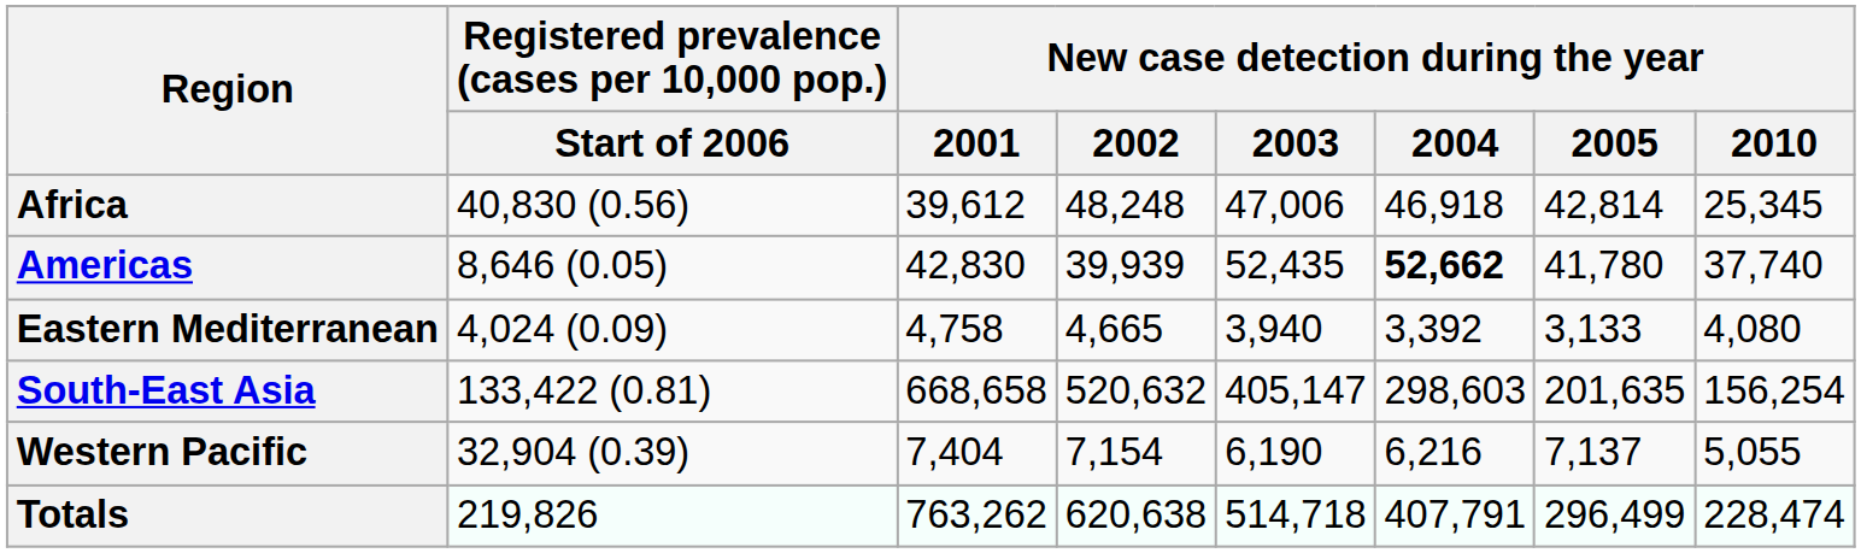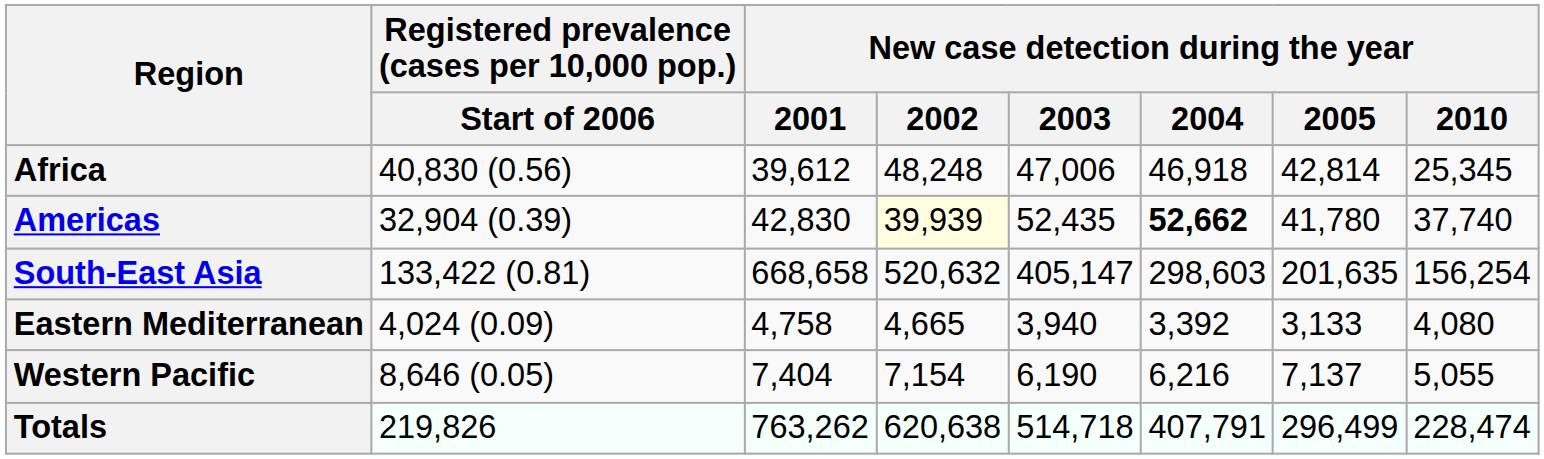Americas | column 2: 8,646 (0.05) -> 32,904 (0.39)
Americas | New case detection during the year / 2002: no background -> lightyellow background
rows swapped: South-East Asia <-> Eastern Mediterranean
Western Pacific | column 2: 32,904 (0.39) -> 8,646 (0.05)
